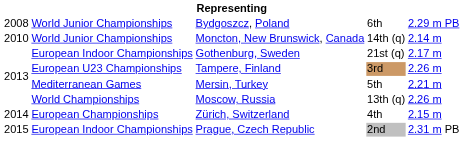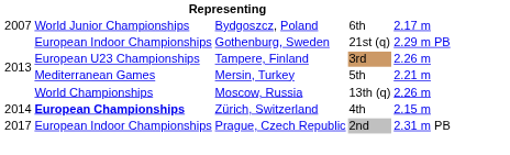Bydgoszcz, Poland | column 1: 2008 -> 2007
Bydgoszcz, Poland | column 5: 2.29 m PB -> 2.17 m
- row: 2010 | World Junior Championships | Moncton, New Brunswick, Canada | 14th (q) | 2.14 m
Gothenburg, Sweden | column 5: 2.17 m -> 2.29 m PB
Zürich, Switzerland | column 2: normal -> bold
Prague, Czech Republic | column 1: 2015 -> 2017
